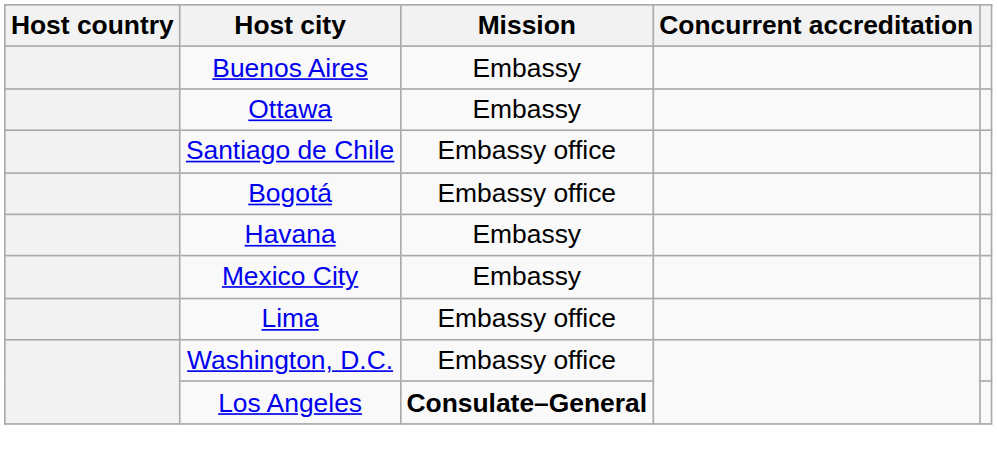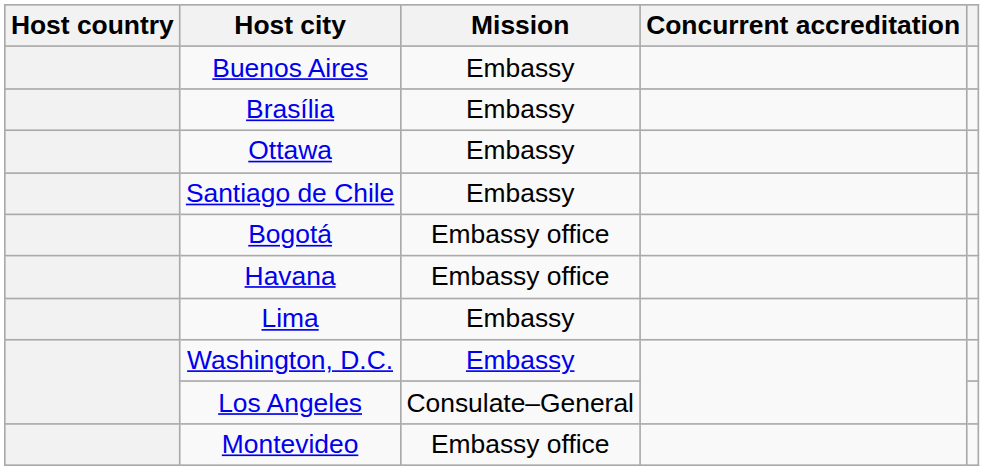+ row: Brasília | Embassy
Santiago de Chile | Mission: Embassy office -> Embassy
Havana | Mission: Embassy -> Embassy office
- row: Mexico City | Embassy
Lima | Mission: Embassy office -> Embassy
Washington, D.C. | Mission: Embassy office -> Embassy
Los Angeles | Mission: bold -> normal
+ row: Montevideo | Embassy office
